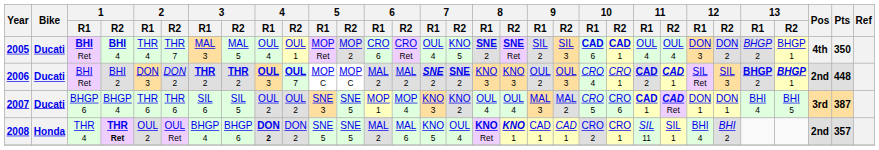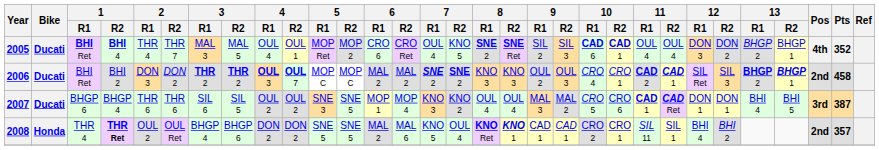2005 | Pts: 350 -> 352
2006 | Pts: 448 -> 458
2008 | 4 / R1: bold -> normal
